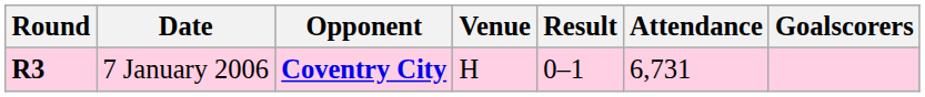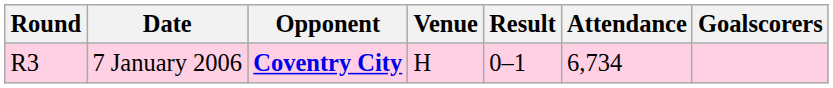7 January 2006 | Round: bold -> normal
7 January 2006 | Attendance: 6,731 -> 6,734
